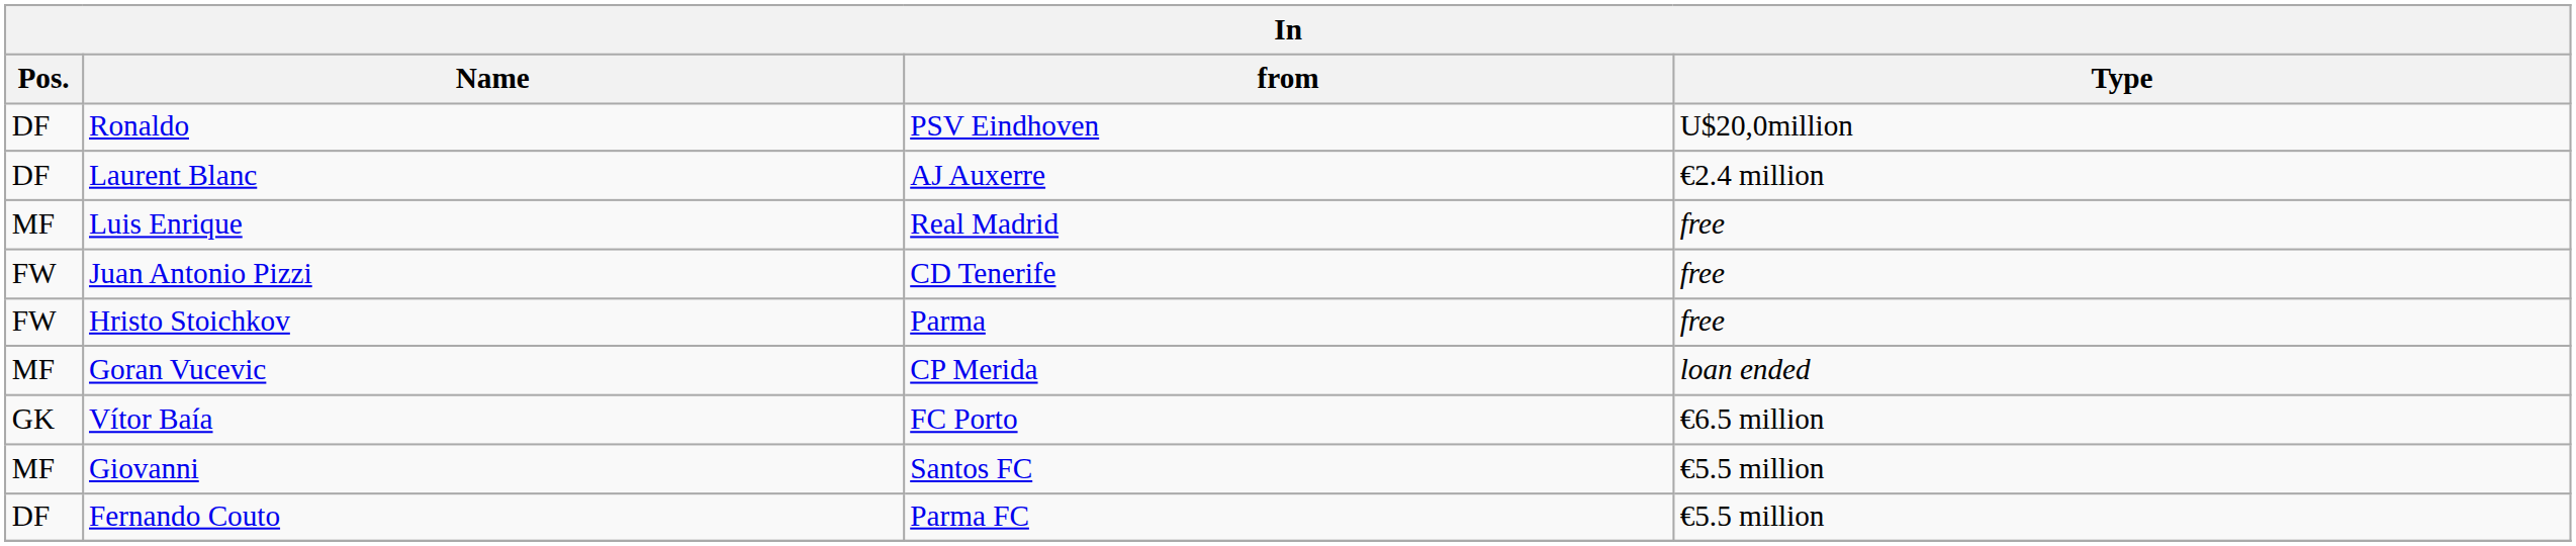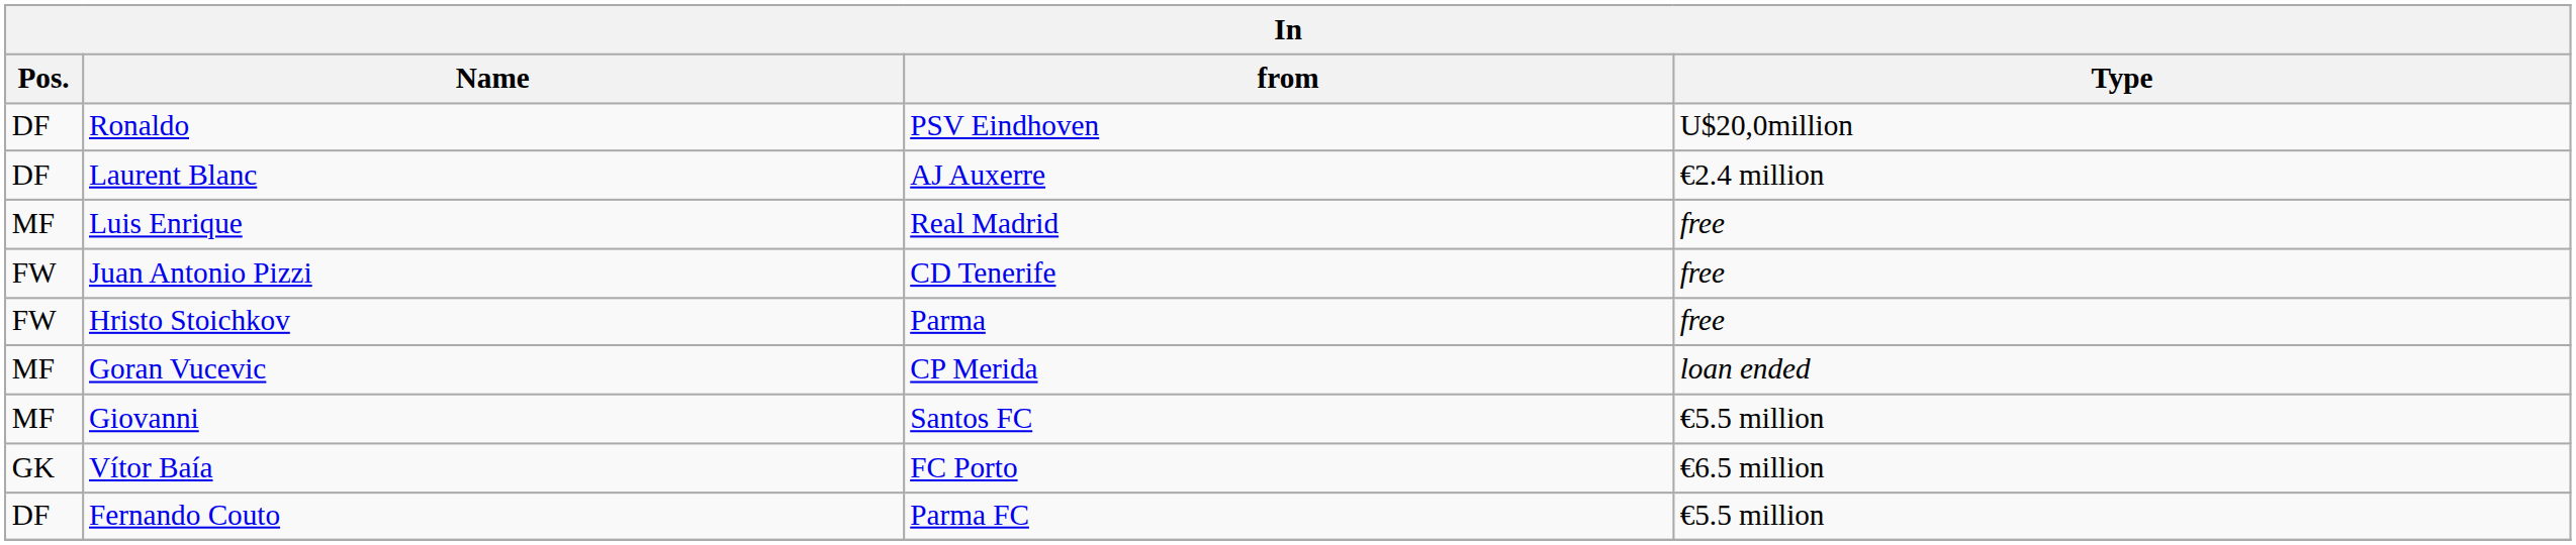rows swapped: Giovanni <-> Vítor Baía
